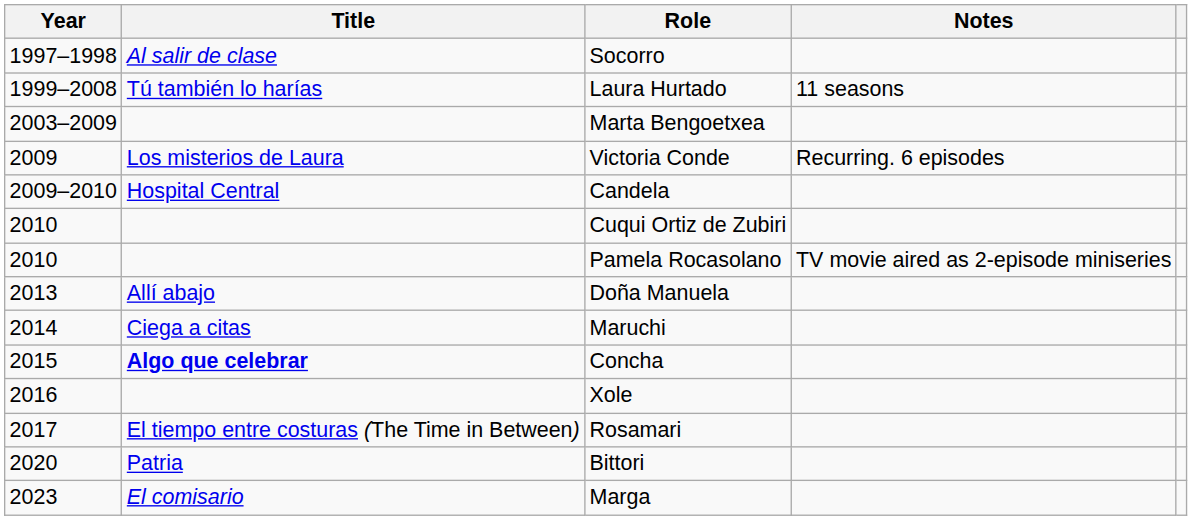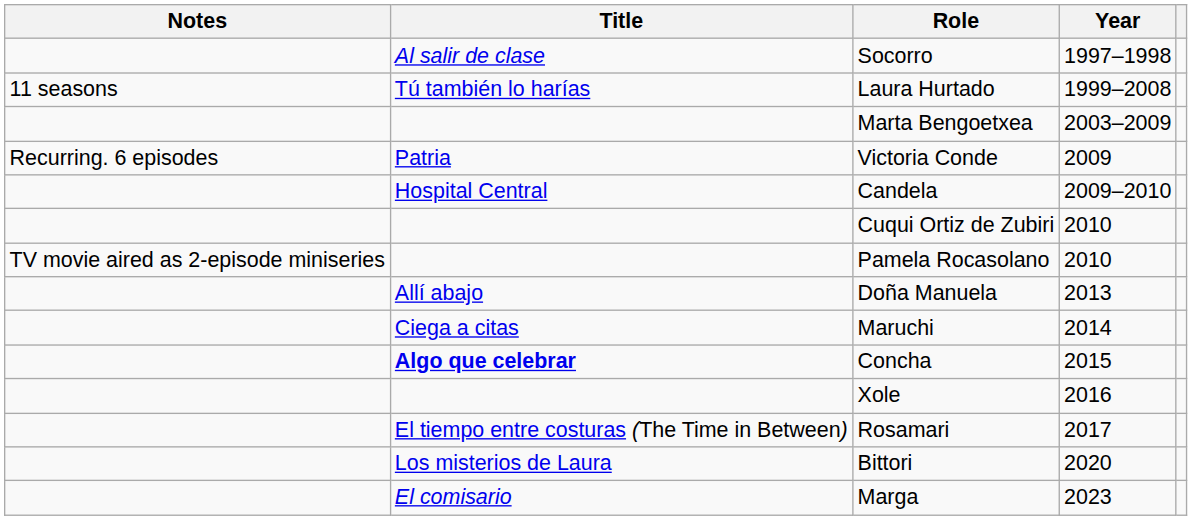columns swapped: Year <-> Notes
Victoria Conde | Title: Los misterios de Laura -> Patria
Bittori | Title: Patria -> Los misterios de Laura
